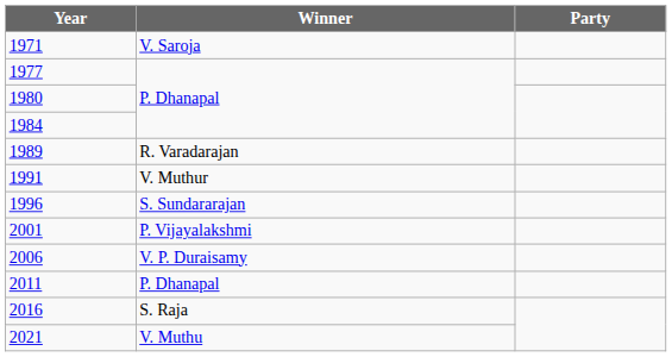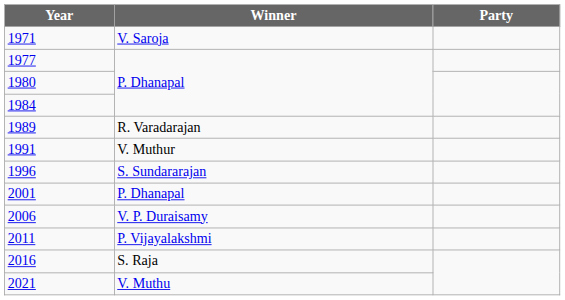2001 | Winner: P. Vijayalakshmi -> P. Dhanapal
2011 | Winner: P. Dhanapal -> P. Vijayalakshmi
